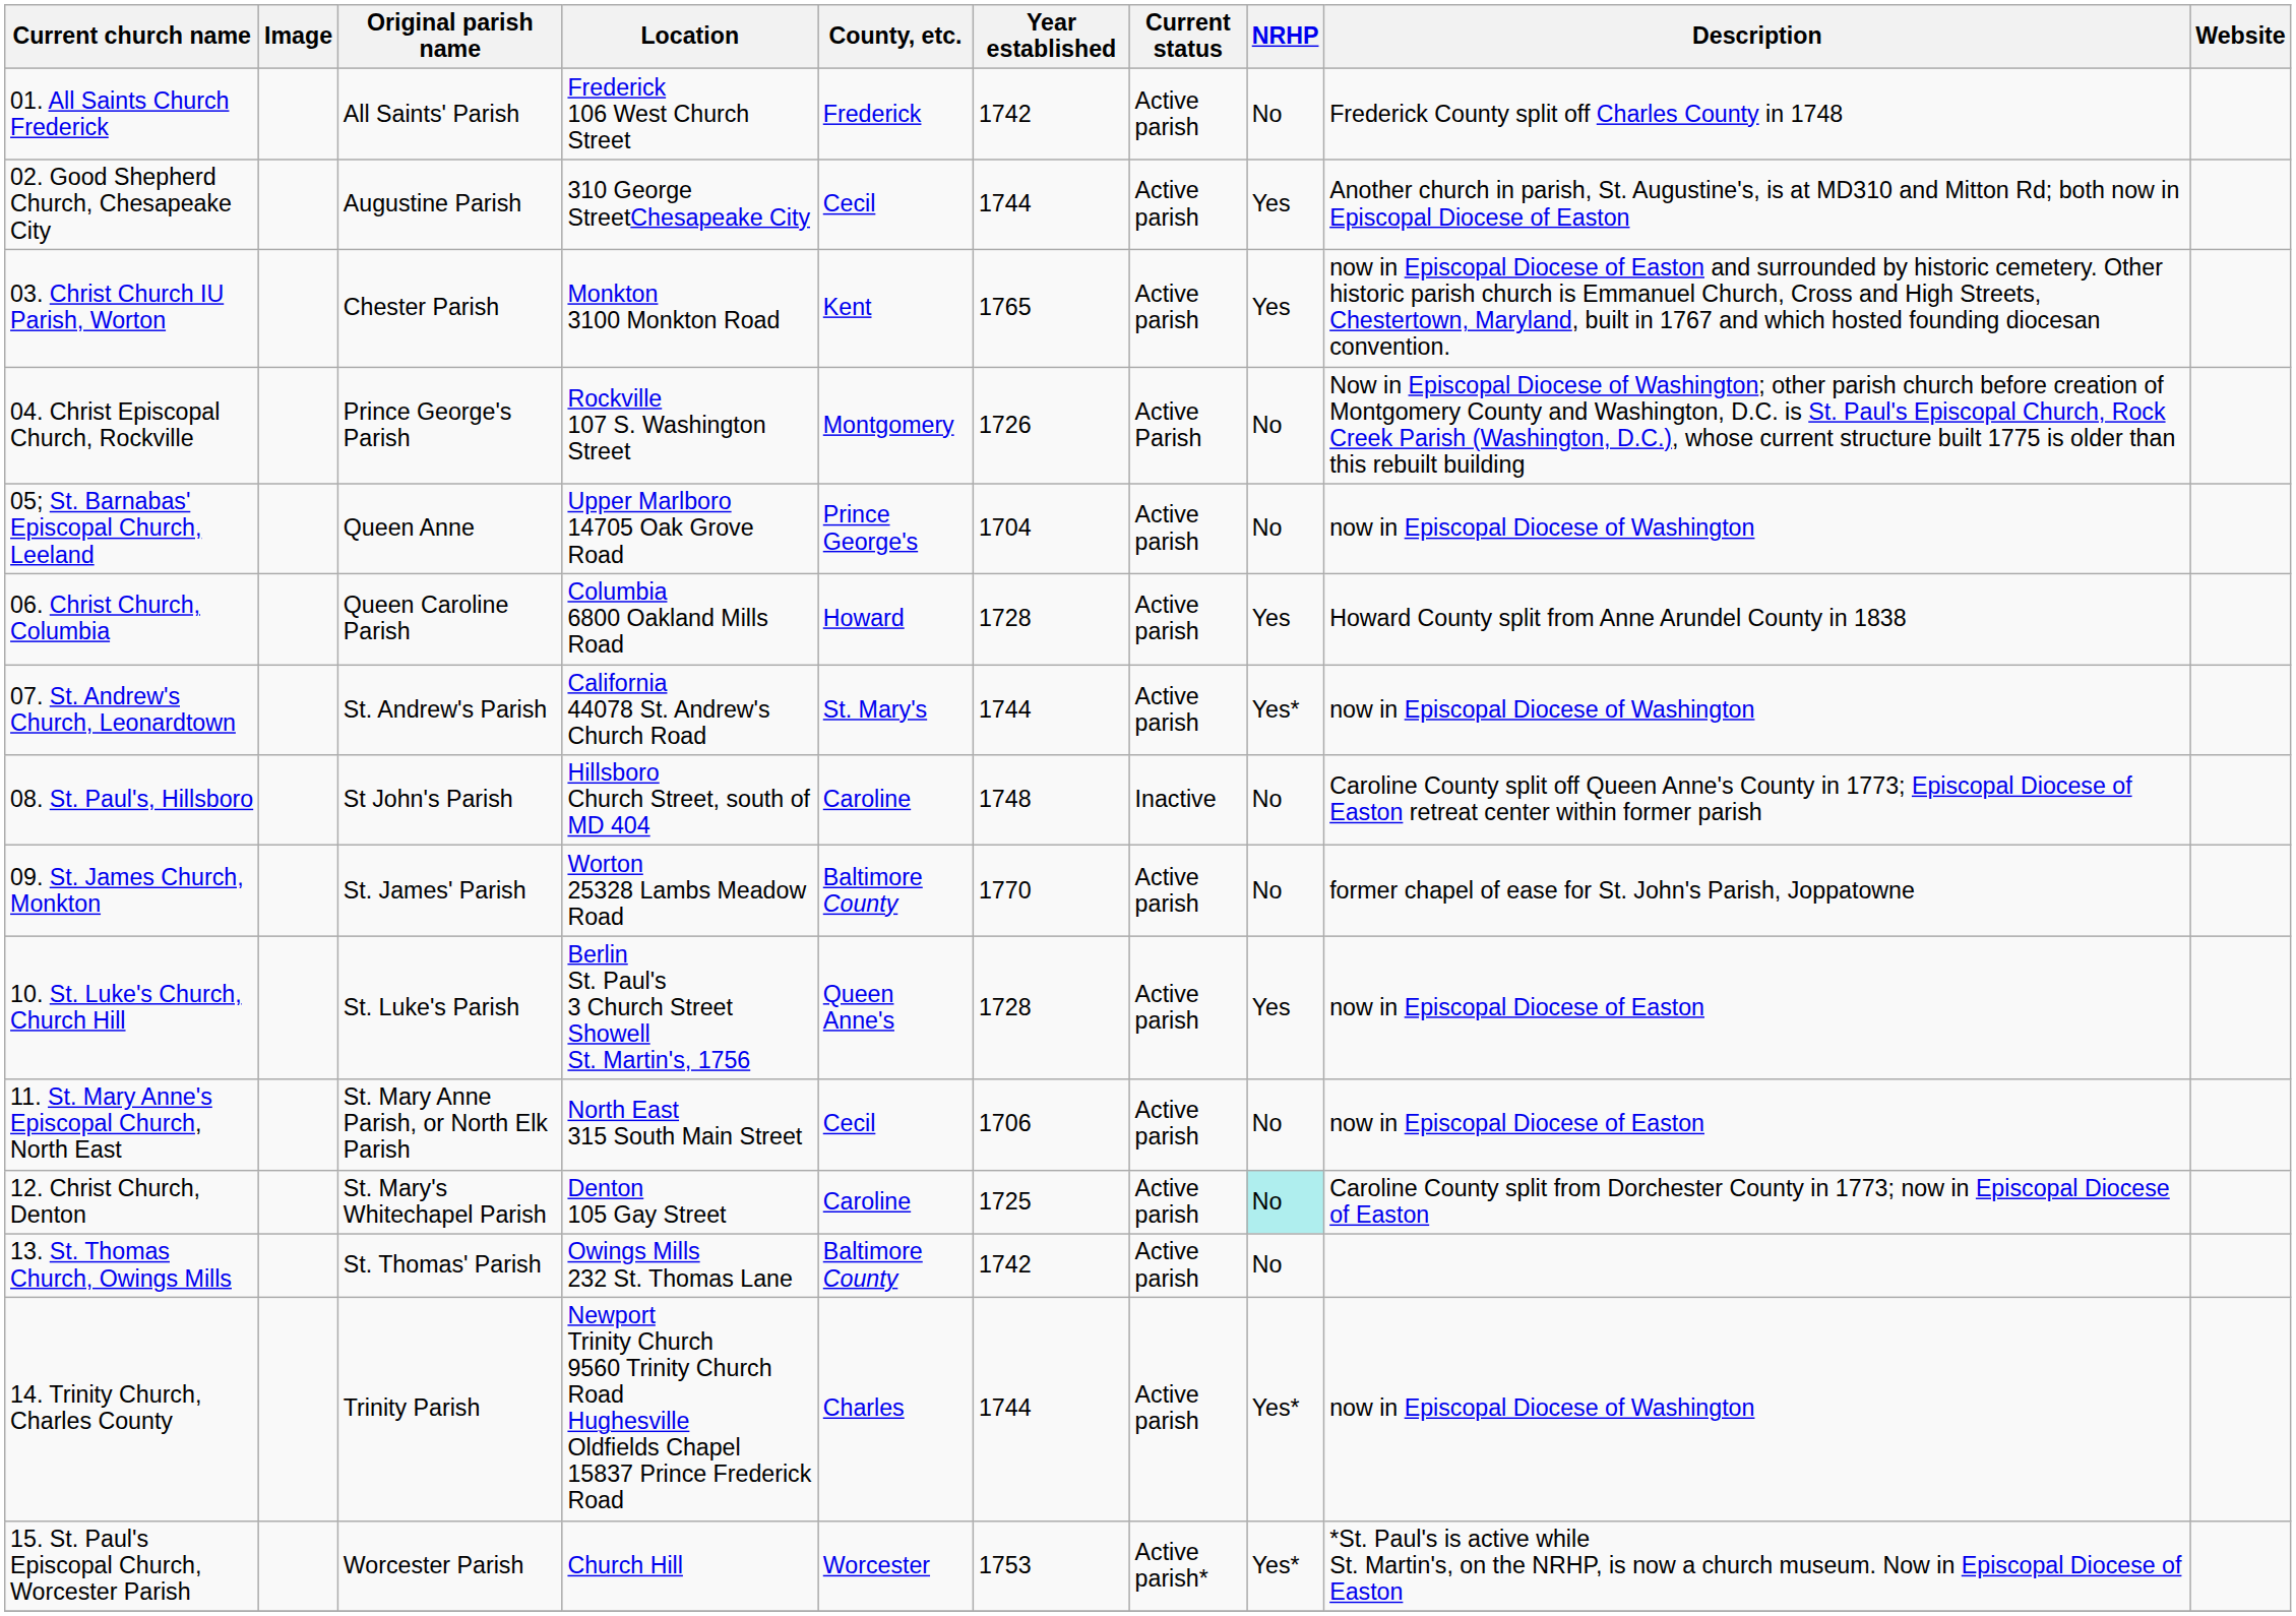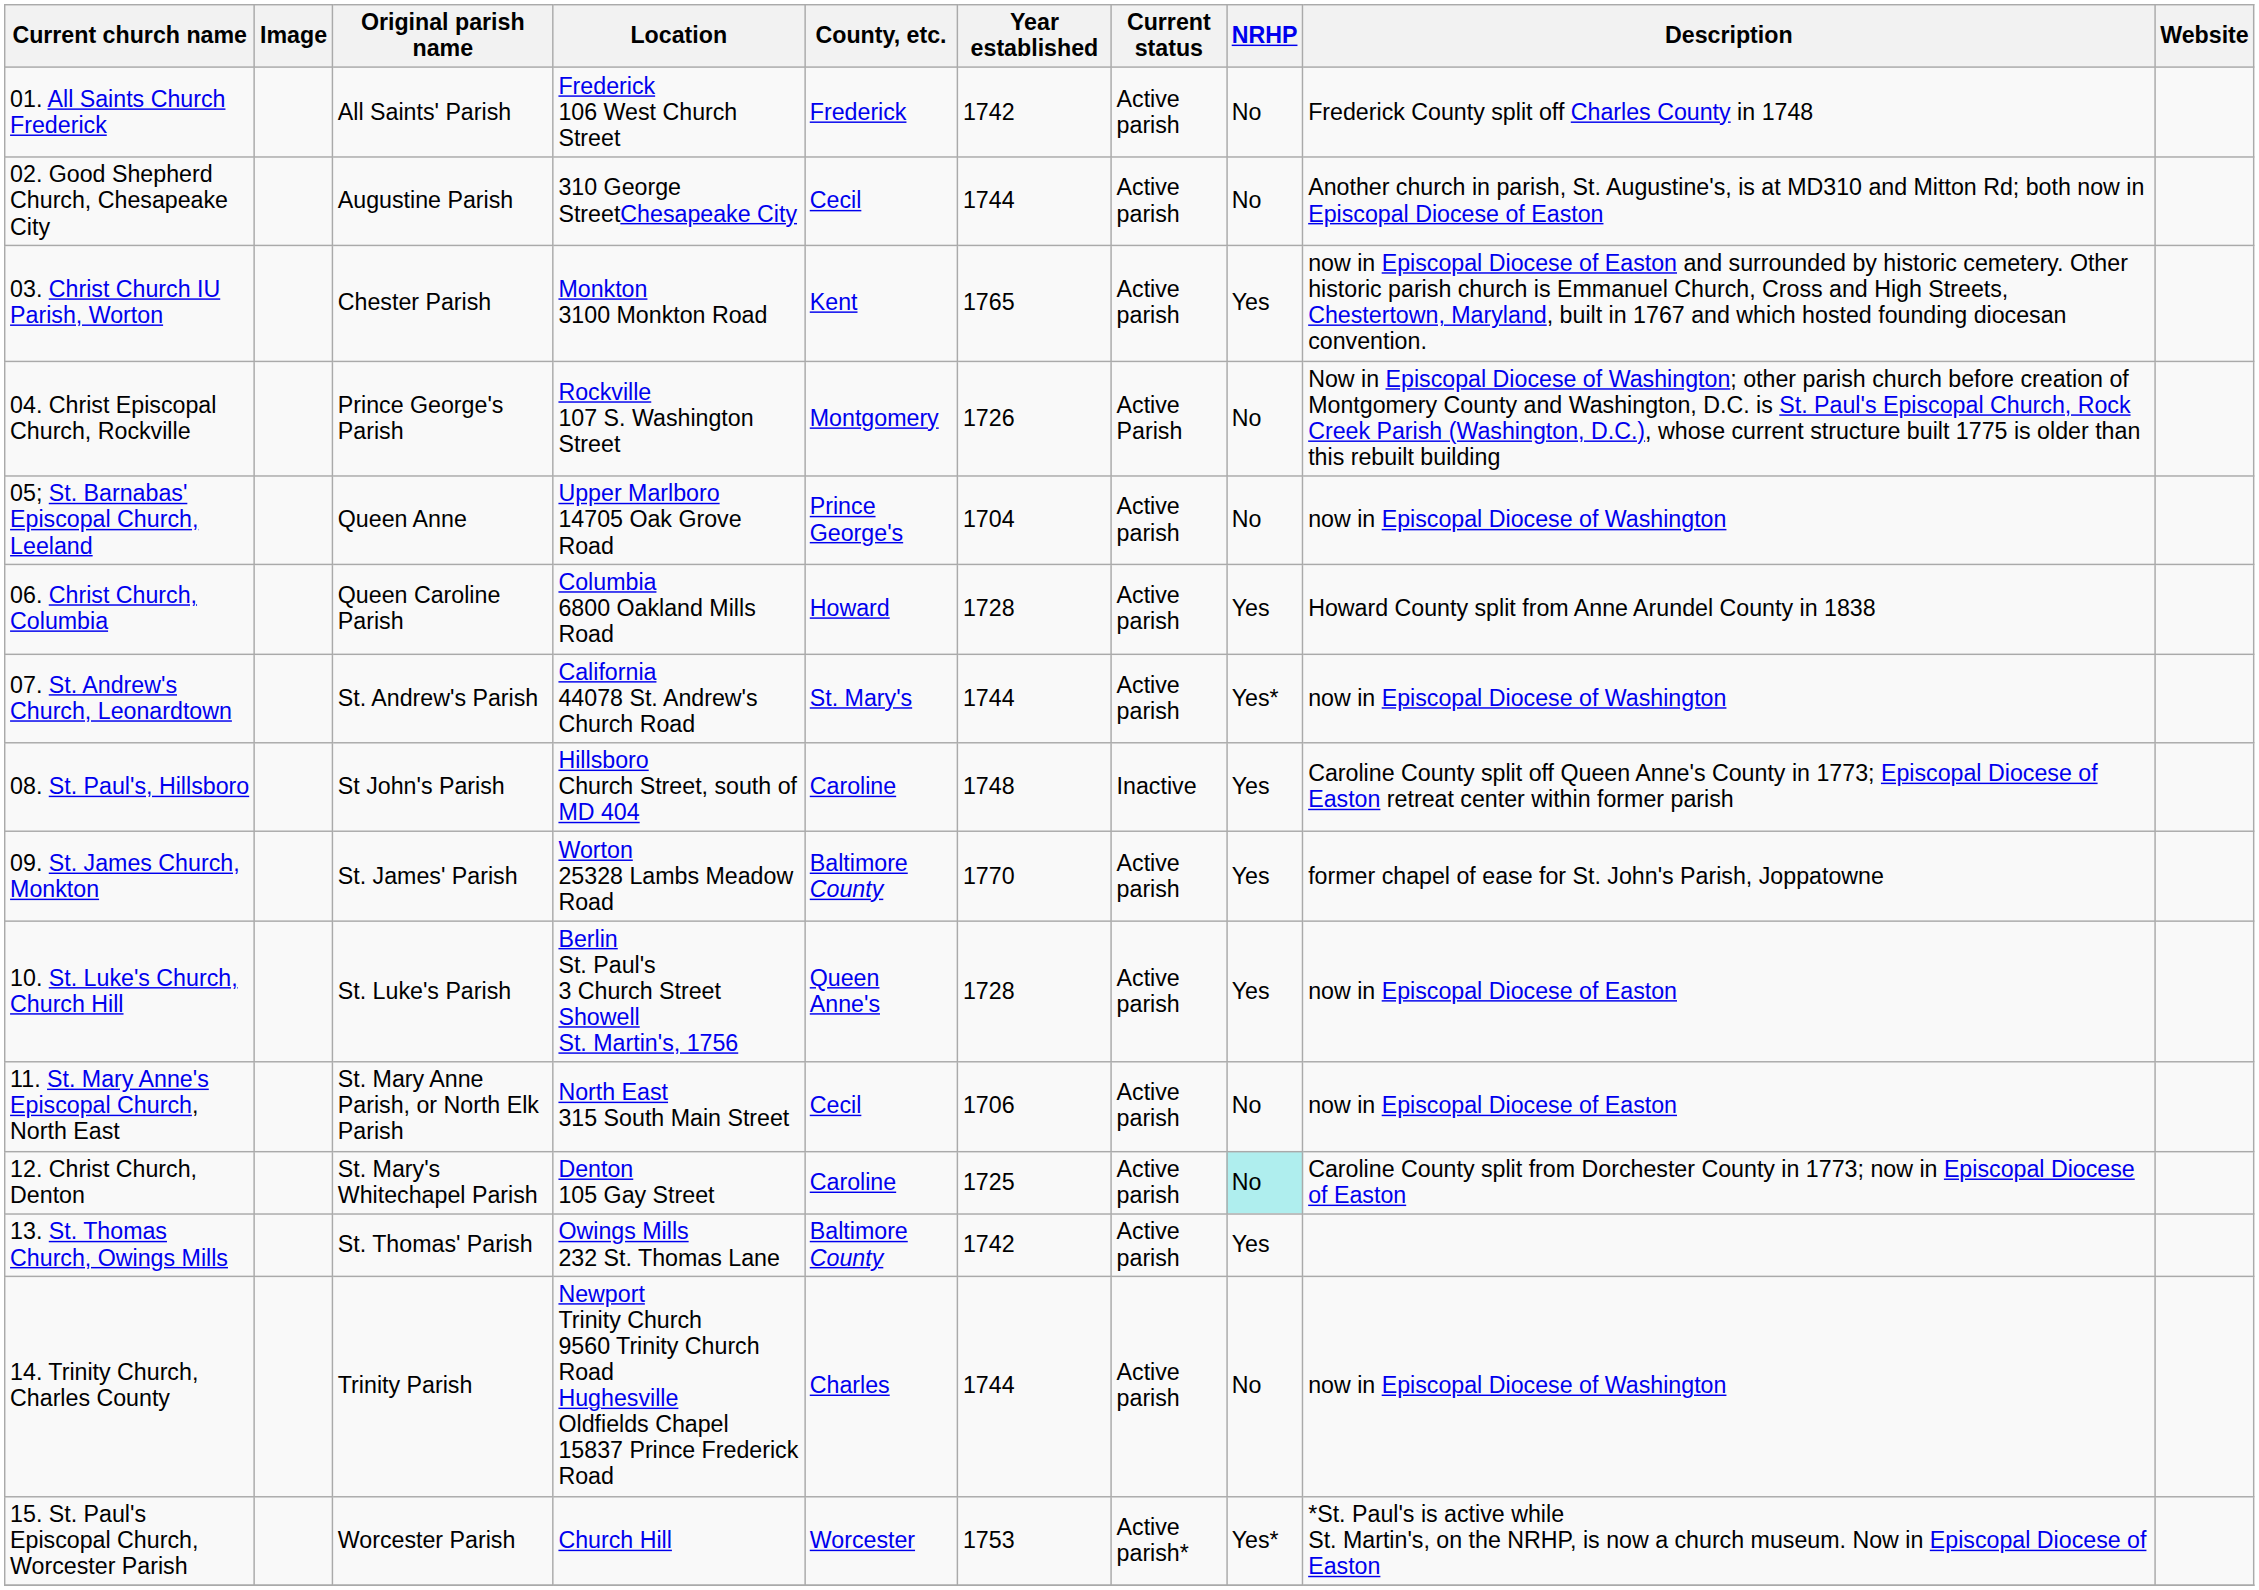02. Good Shepherd Church, Chesapeake City | NRHP: Yes -> No
08. St. Paul's, Hillsboro | NRHP: No -> Yes
09. St. James Church, Monkton | NRHP: No -> Yes
13. St. Thomas Church, Owings Mills | NRHP: No -> Yes
14. Trinity Church, Charles County | NRHP: Yes* -> No
